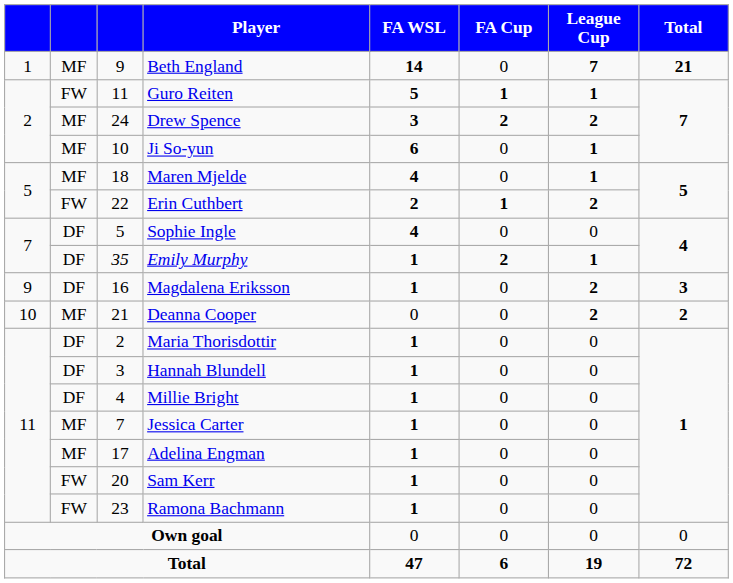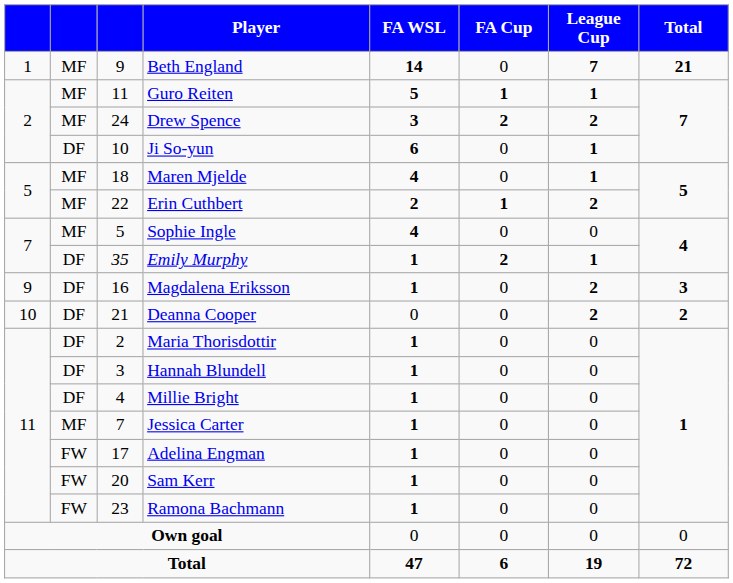Guro Reiten | column 2: FW -> MF
Ji So-yun | column 2: MF -> DF
Erin Cuthbert | column 2: FW -> MF
Sophie Ingle | column 2: DF -> MF
Deanna Cooper | column 2: MF -> DF
Adelina Engman | column 2: MF -> FW
